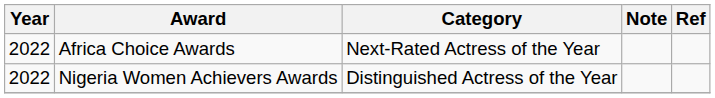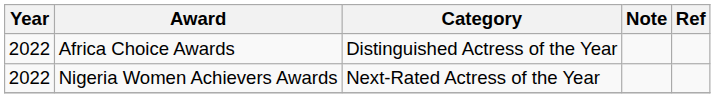Africa Choice Awards | Category: Next-Rated Actress of the Year -> Distinguished Actress of the Year
Nigeria Women Achievers Awards | Category: Distinguished Actress of the Year -> Next-Rated Actress of the Year
